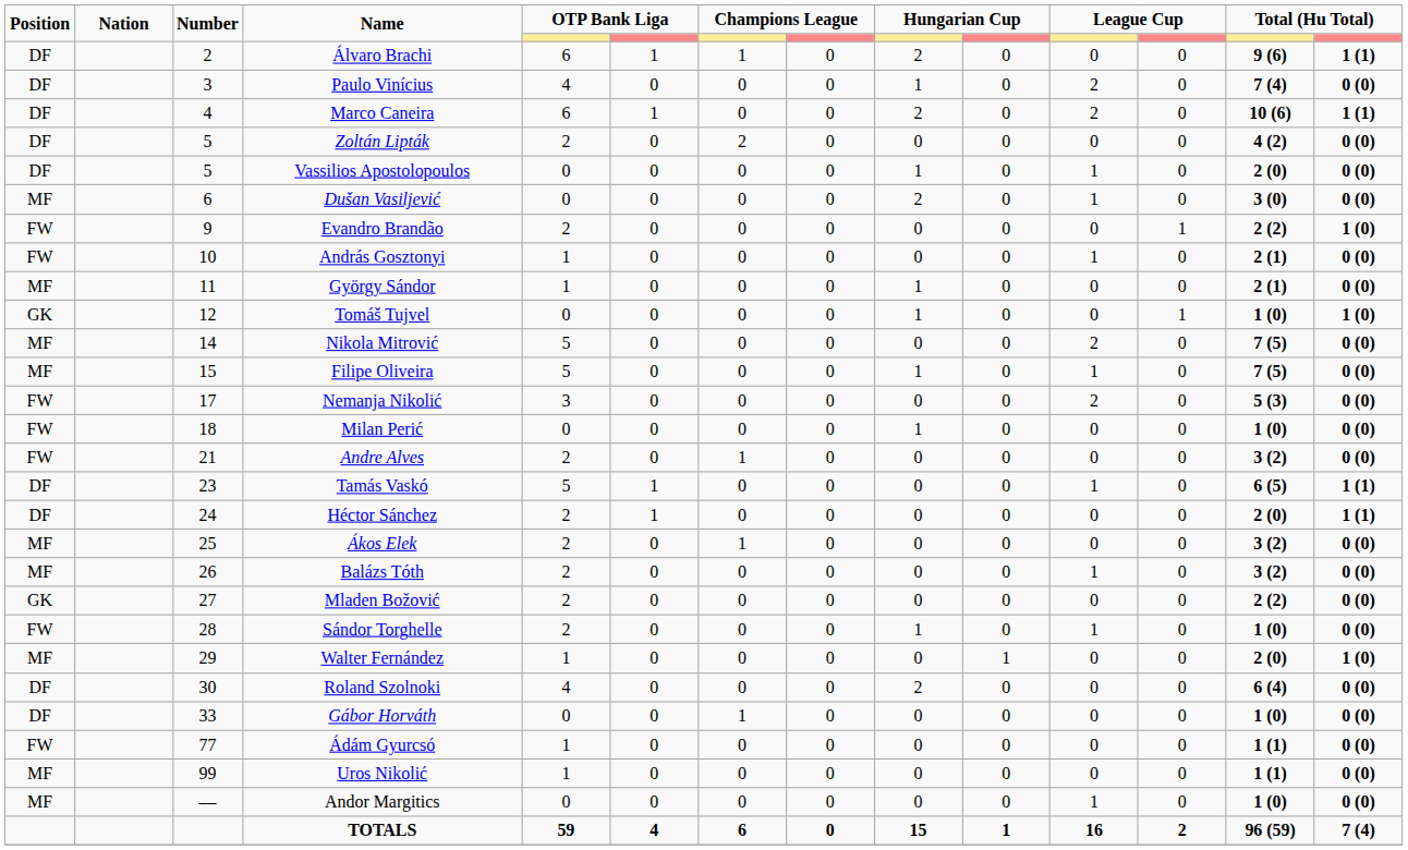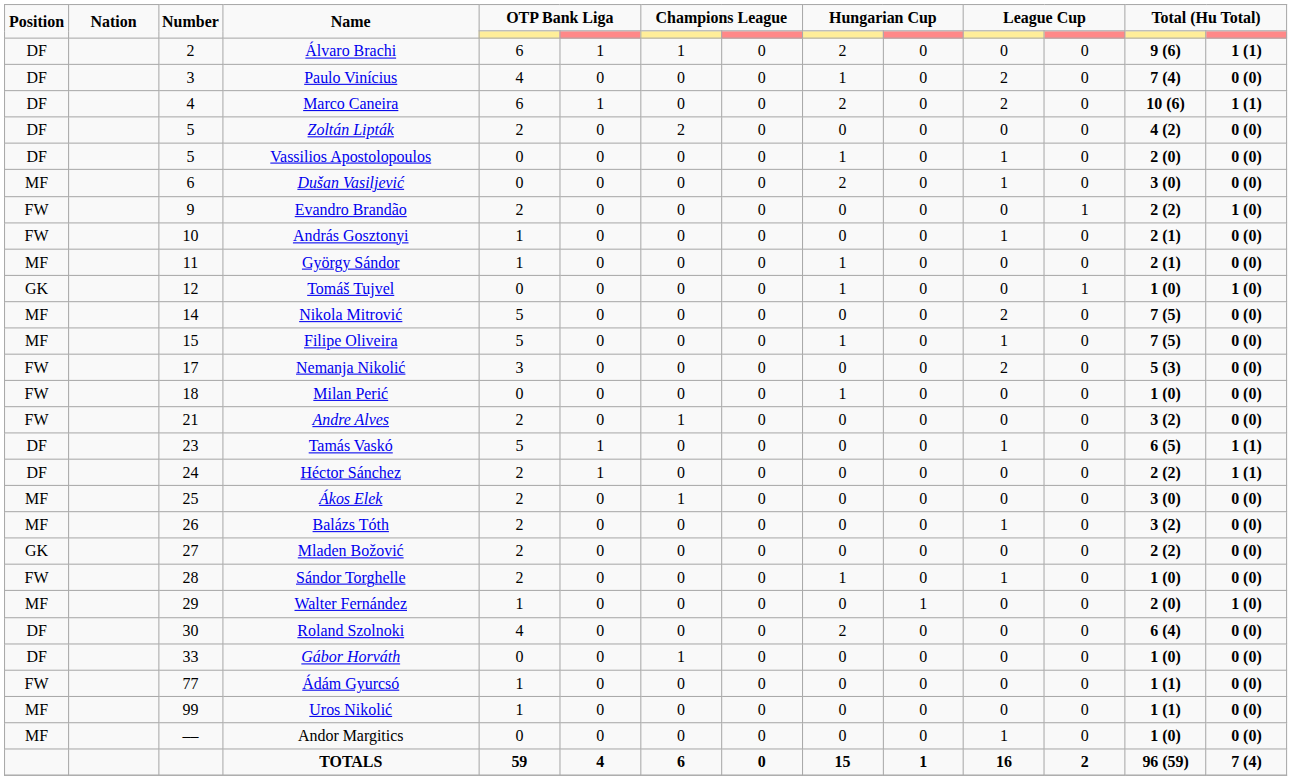Héctor Sánchez | column 13: 2 (0) -> 2 (2)
Ákos Elek | column 13: 3 (2) -> 3 (0)
